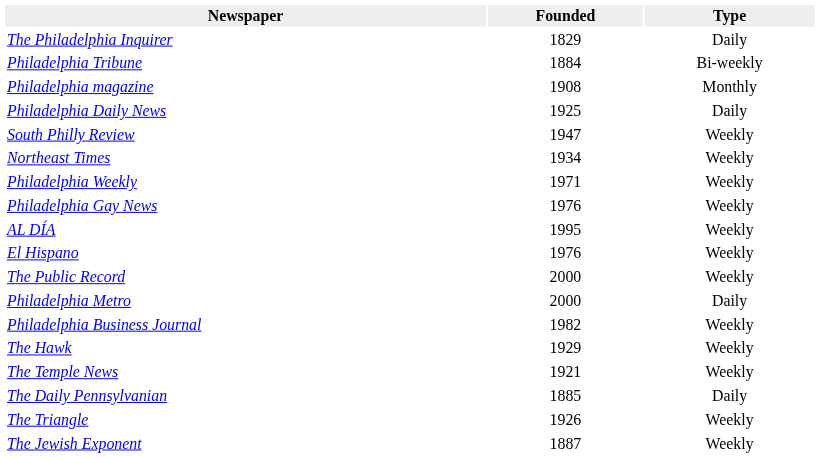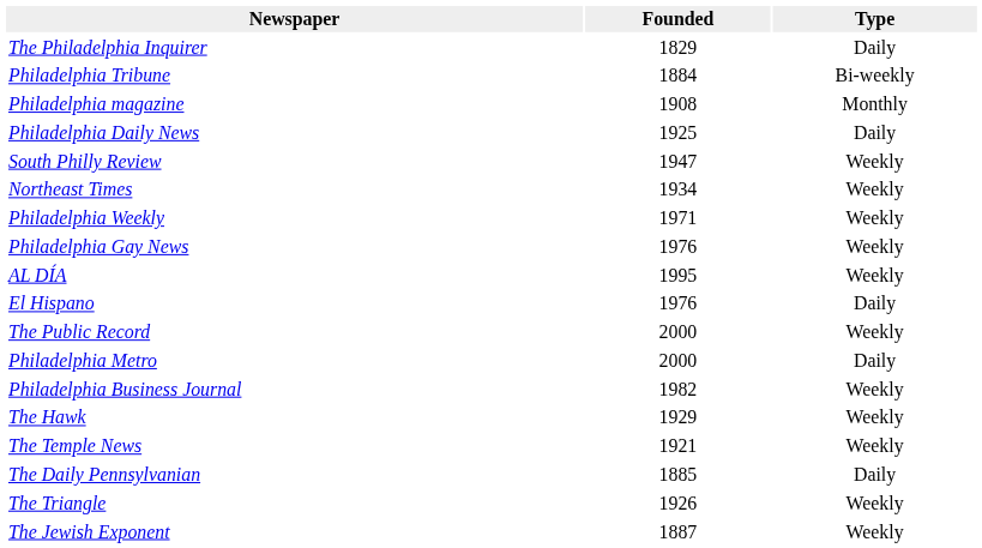El Hispano | Type: Weekly -> Daily
